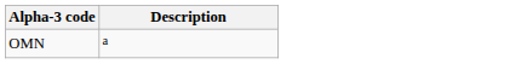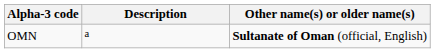+ column: Other name(s) or older name(s) | Sultanate of Oman (official, English)
